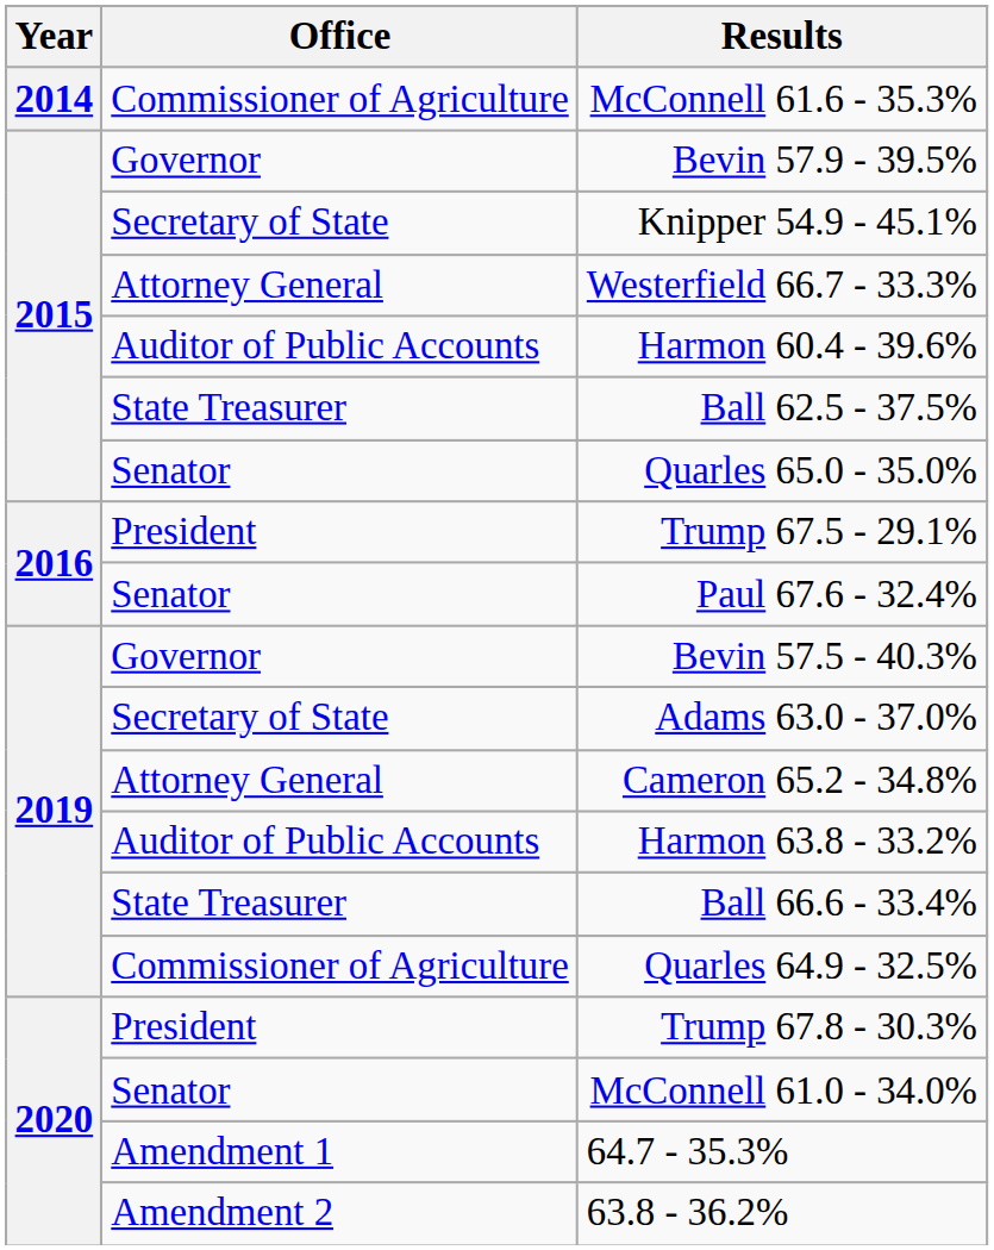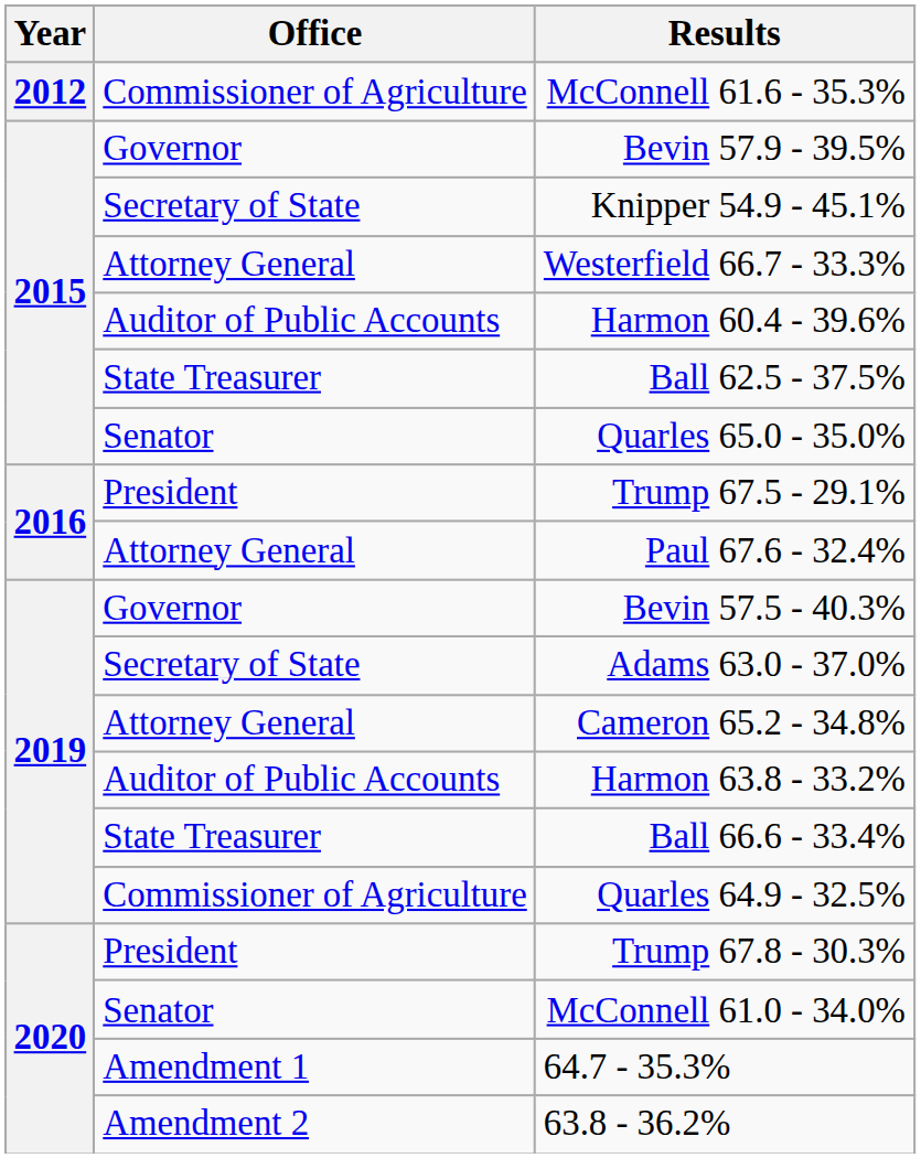McConnell 61.6 - 35.3% | Year: 2014 -> 2012
Paul 67.6 - 32.4% | Office: Senator -> Attorney General
